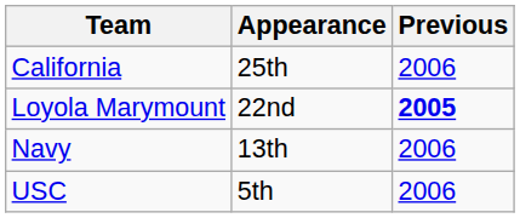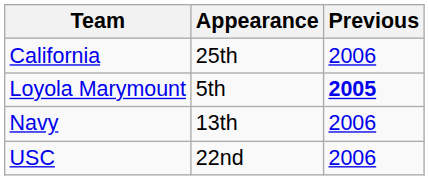Loyola Marymount | Appearance: 22nd -> 5th
USC | Appearance: 5th -> 22nd
